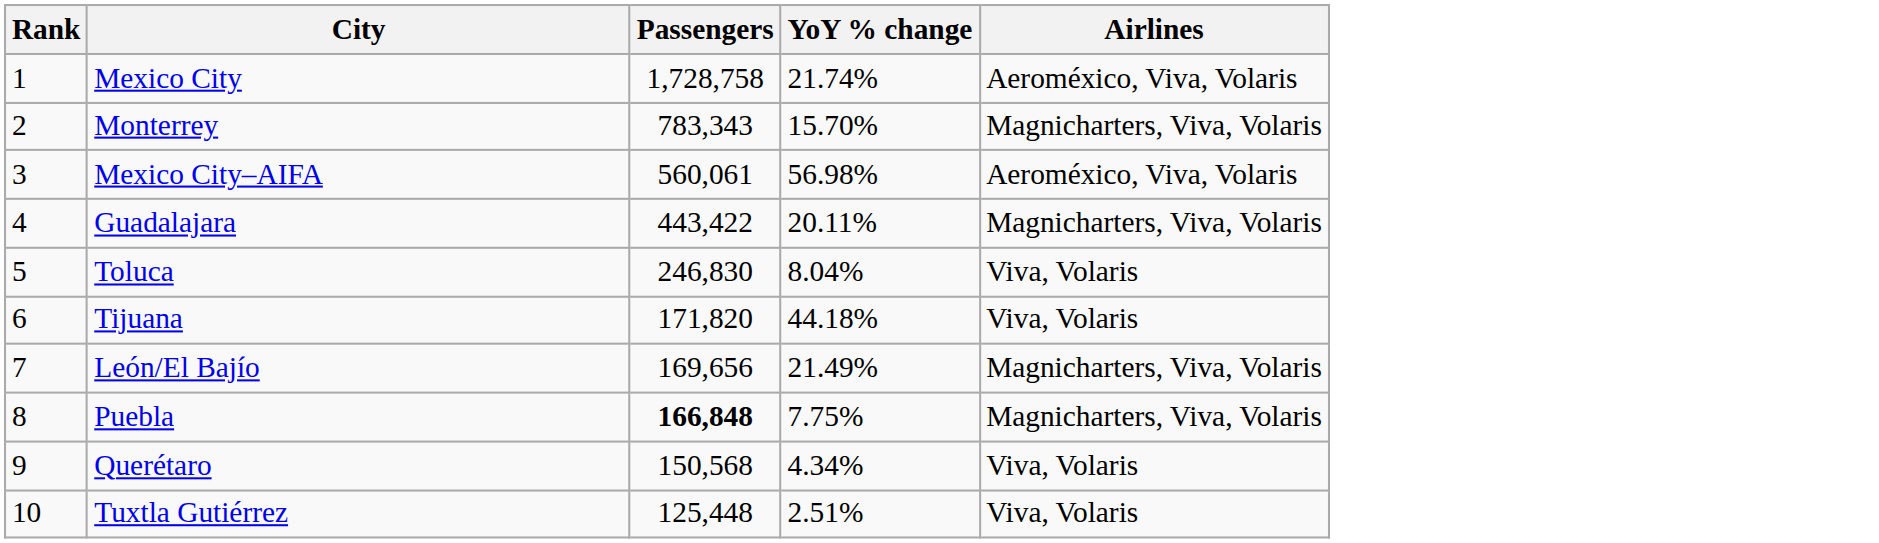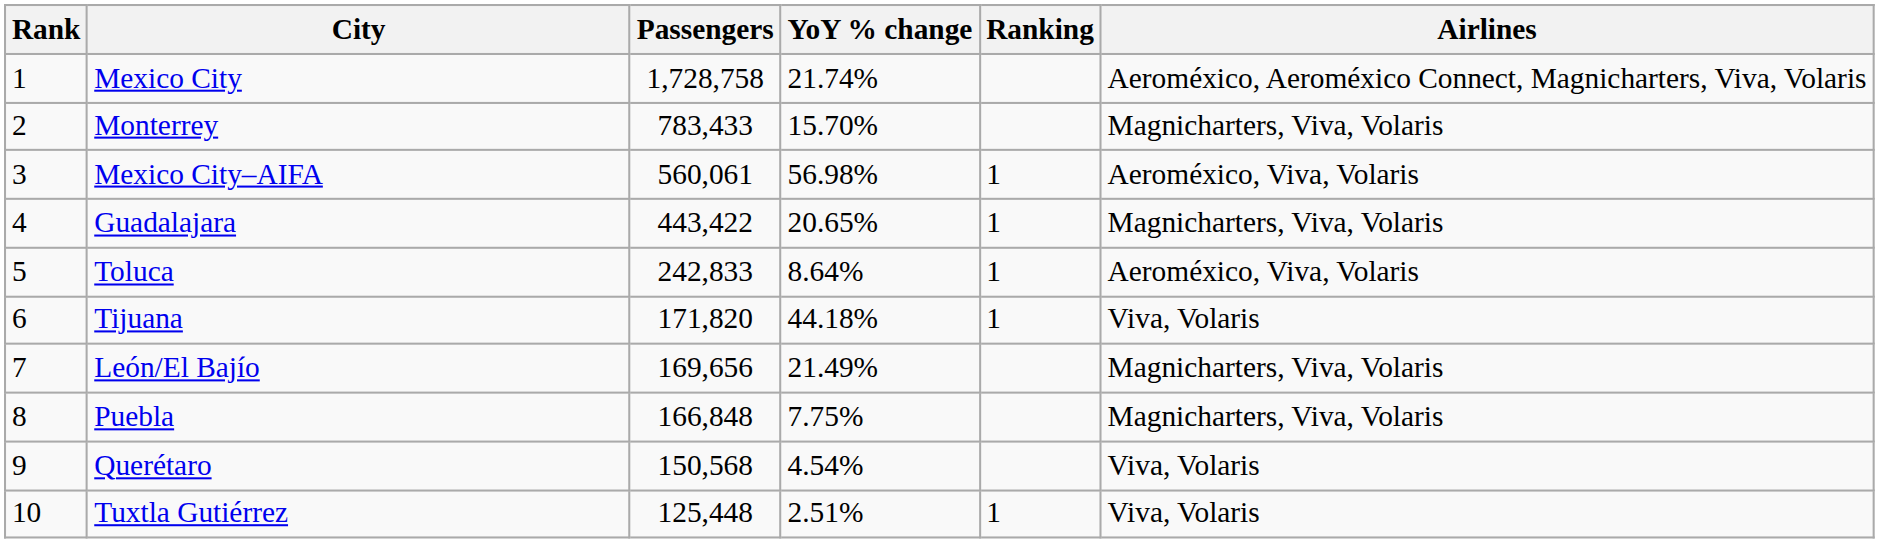+ column: Ranking | 1 | 1 | 1 | 1 | 1
Mexico City | Airlines: Aeroméxico, Viva, Volaris -> Aeroméxico, Aeroméxico Connect, Magnicharters, Viva, Volaris
Monterrey | Passengers: 783,343 -> 783,433
Guadalajara | YoY % change: 20.11% -> 20.65%
Toluca | Passengers: 246,830 -> 242,833
Toluca | YoY % change: 8.04% -> 8.64%
Toluca | Airlines: Viva, Volaris -> Aeroméxico, Viva, Volaris
Puebla | Passengers: bold -> normal
Querétaro | YoY % change: 4.34% -> 4.54%
